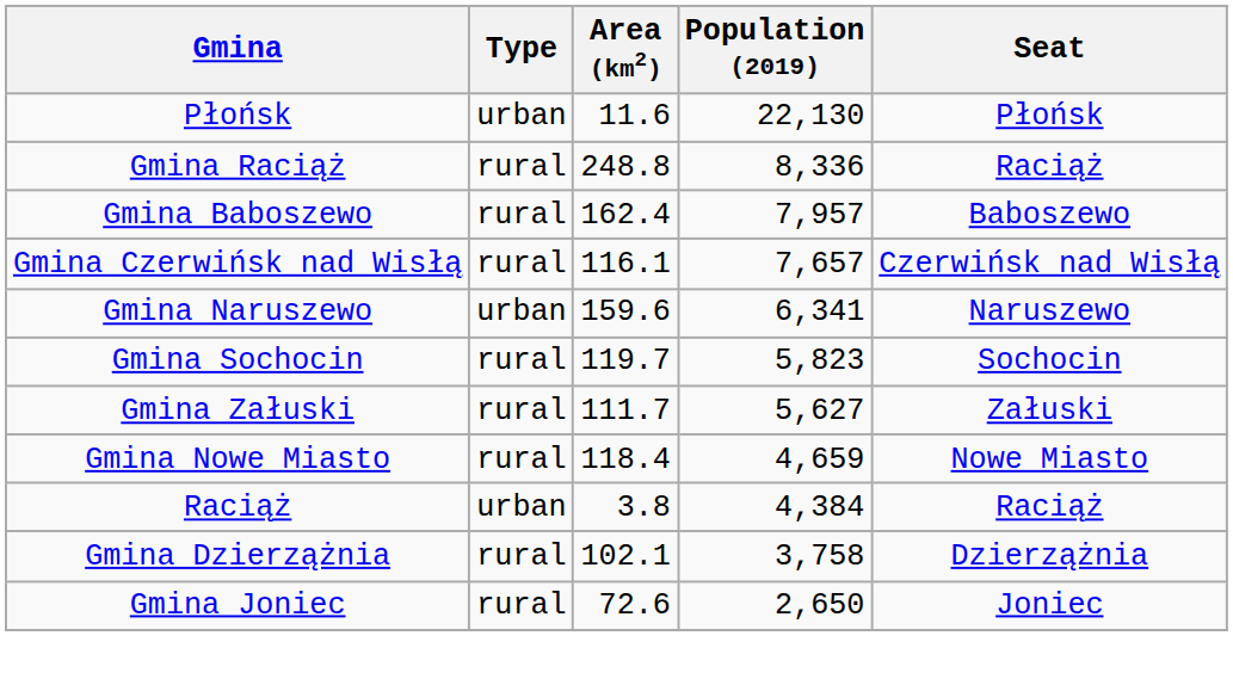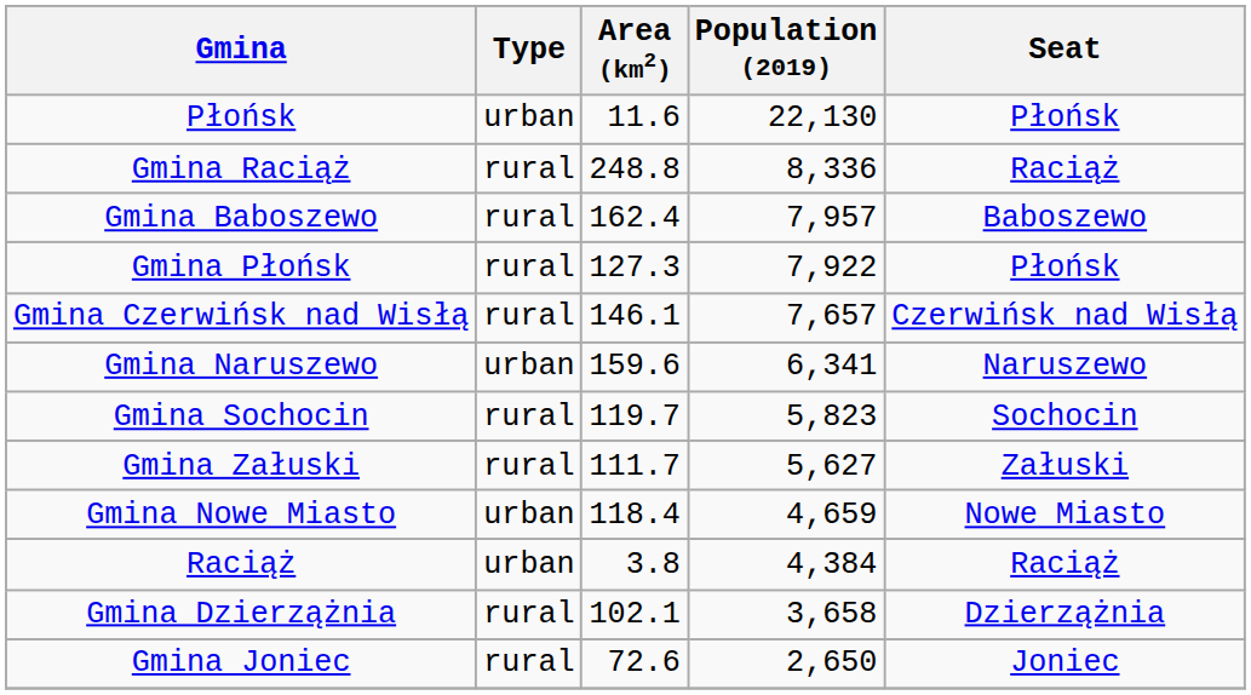+ row: Gmina Płońsk | rural | 127.3 | 7,922 | Płońsk
Gmina Czerwińsk nad Wisłą | Area (km2): 116.1 -> 146.1
Gmina Nowe Miasto | Type: rural -> urban
Gmina Dzierzążnia | Population (2019): 3,758 -> 3,658
